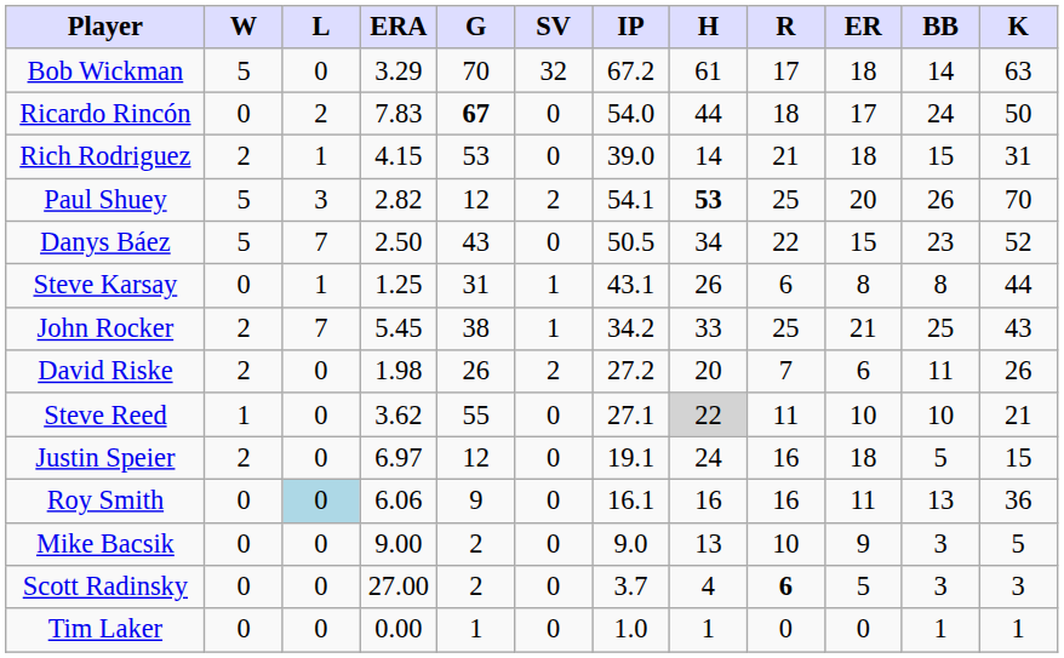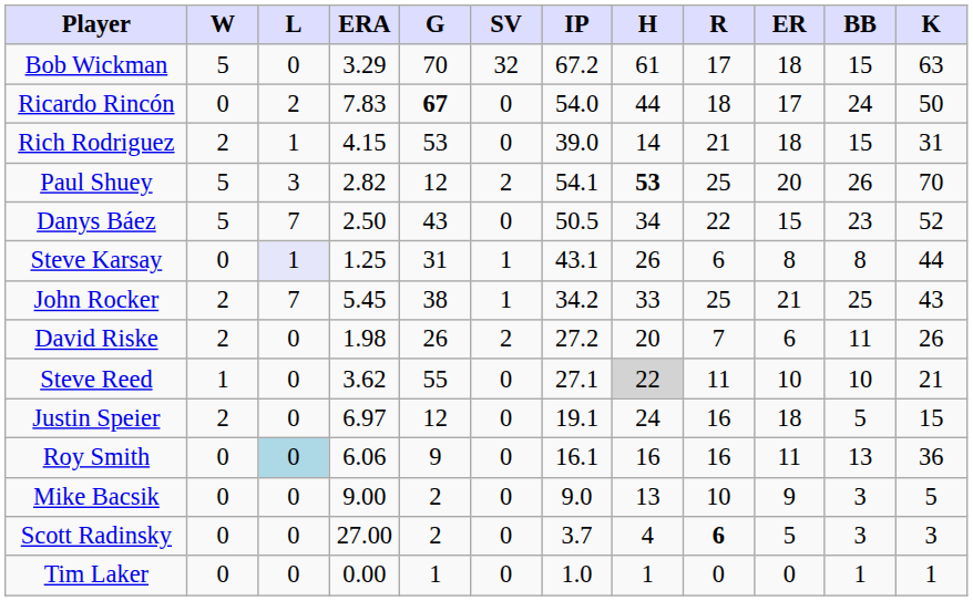Bob Wickman | BB: 14 -> 15
Steve Karsay | L: no background -> lavender background
